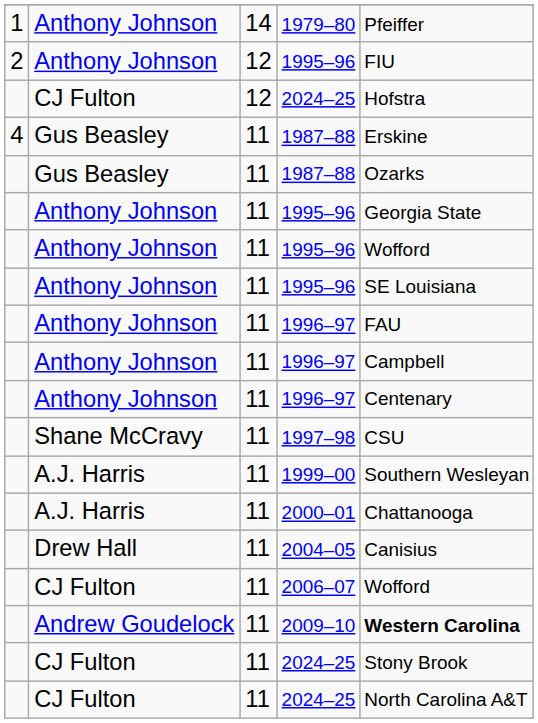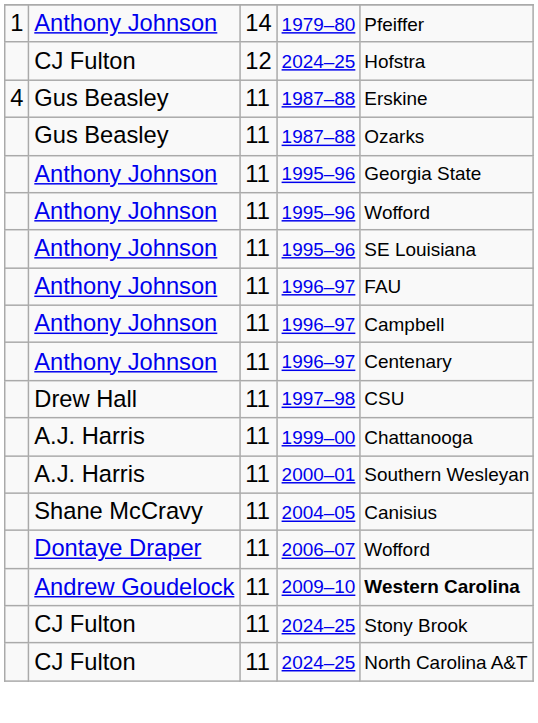- row: 2 | Anthony Johnson | 12 | 1995–96 | FIU
1997–98 | column 2: Shane McCravy -> Drew Hall
1999–00 | column 5: Southern Wesleyan -> Chattanooga
2000–01 | column 5: Chattanooga -> Southern Wesleyan
2004–05 | column 2: Drew Hall -> Shane McCravy
2006–07 | column 2: CJ Fulton -> Dontaye Draper
